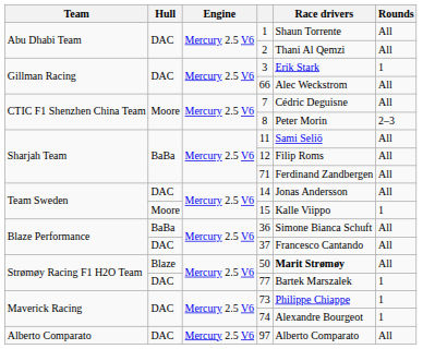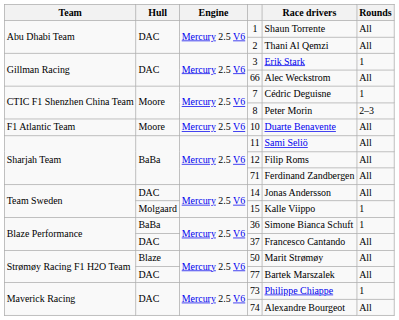7 | Rounds: All -> 1
+ row: F1 Atlantic Team | Moore | Mercury 2.5 V6 | 10 | Duarte Benavente | All
15 | Hull: Moore -> Molgaard
36 | Rounds: All -> 1
50 | Race drivers: bold -> normal
77 | Rounds: 1 -> All
74 | Rounds: 1 -> All
- row: Alberto Comparato | DAC | Mercury 2.5 V6 | 97 | Alberto Comparato | All
